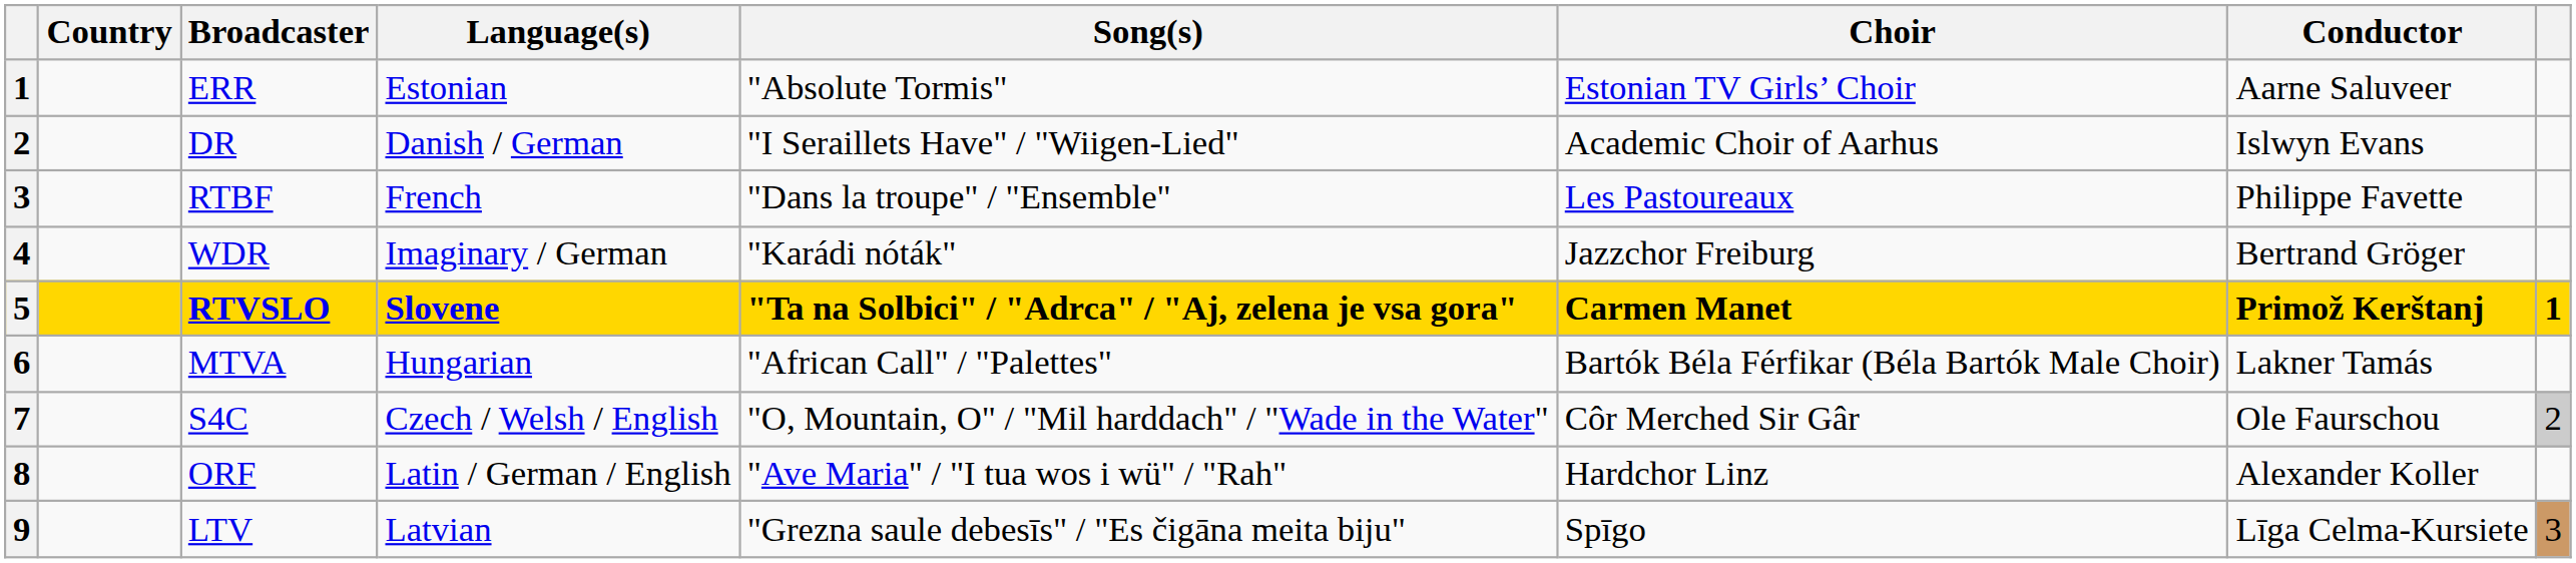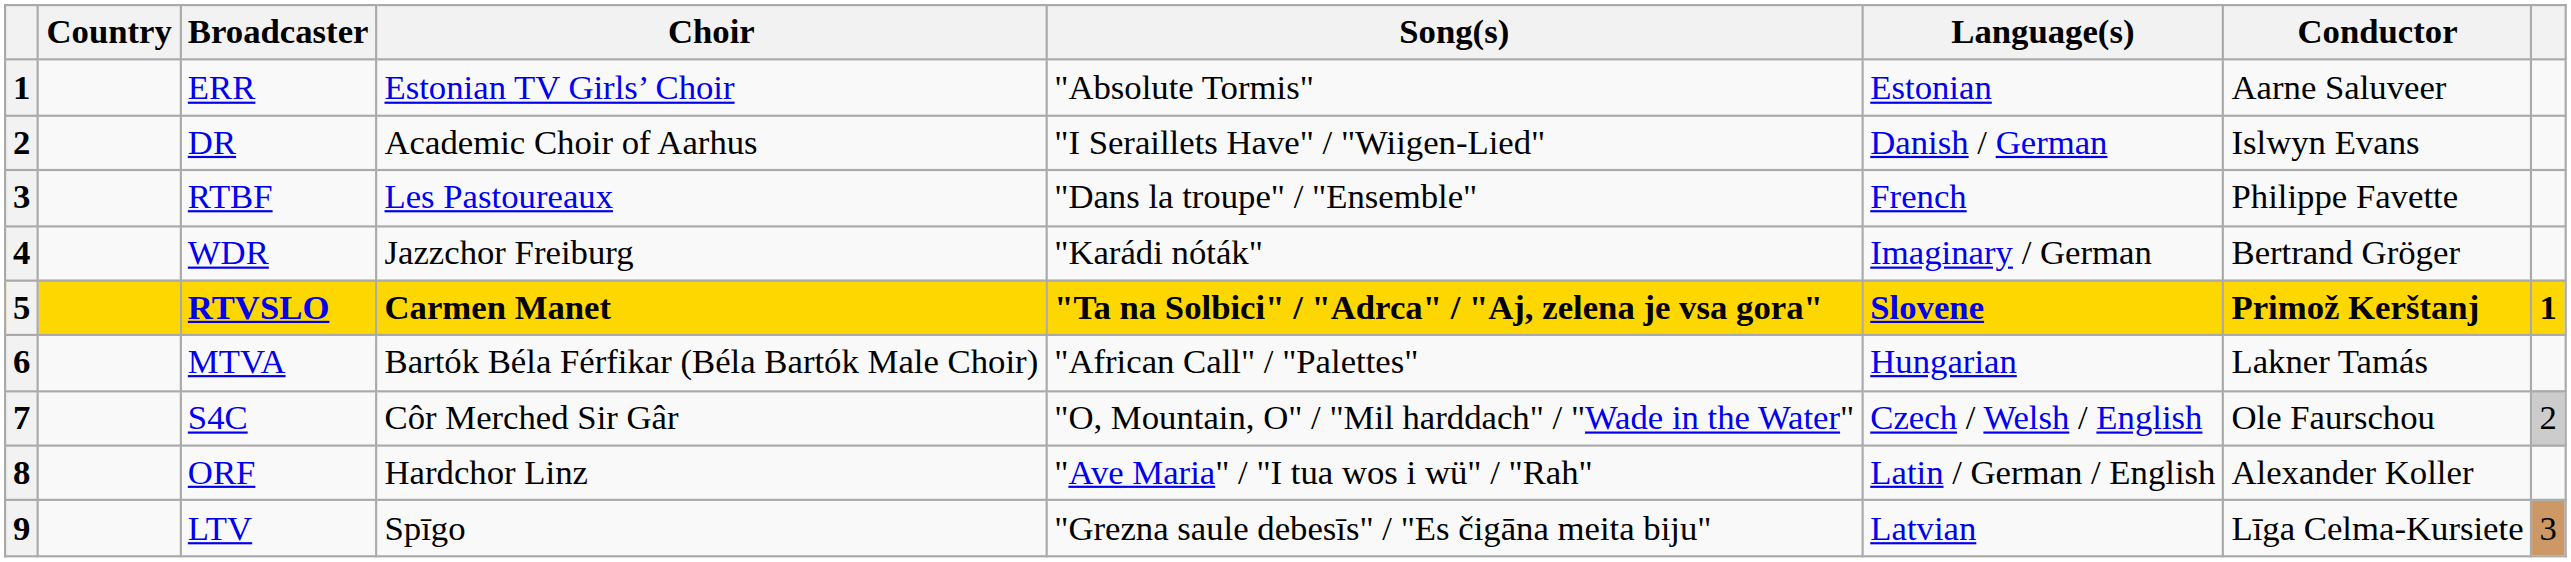columns swapped: Choir <-> Language(s)
